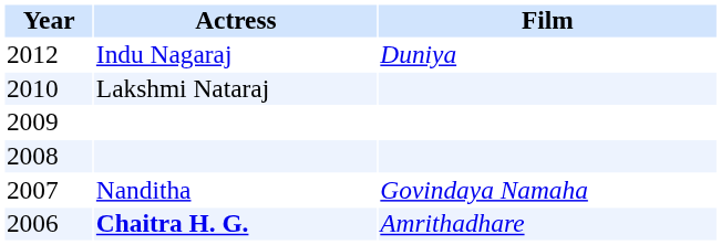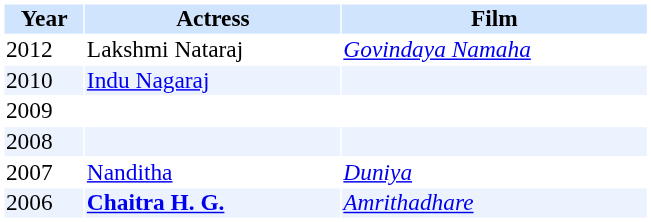2012 | Actress: Indu Nagaraj -> Lakshmi Nataraj
2012 | Film: Duniya -> Govindaya Namaha
2010 | Actress: Lakshmi Nataraj -> Indu Nagaraj
2007 | Film: Govindaya Namaha -> Duniya
